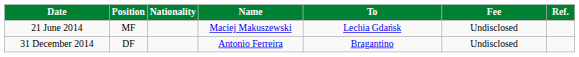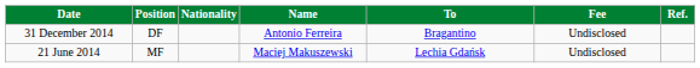rows swapped: 21 June 2014 <-> 31 December 2014
